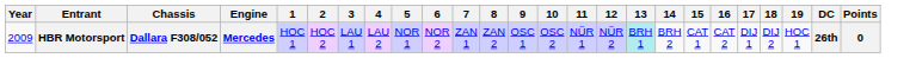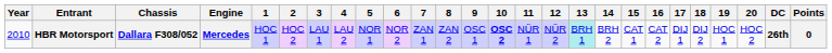+ column: 20 | HOC 2
HBR Motorsport | Year: 2009 -> 2010
HBR Motorsport | 10: normal -> bold
